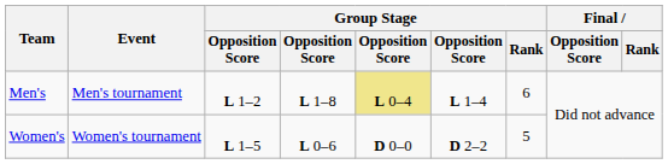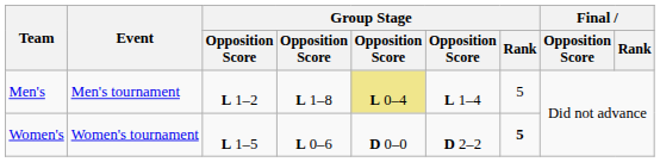Men's | Group Stage / Rank: 6 -> 5
Women's | Group Stage / Rank: normal -> bold
